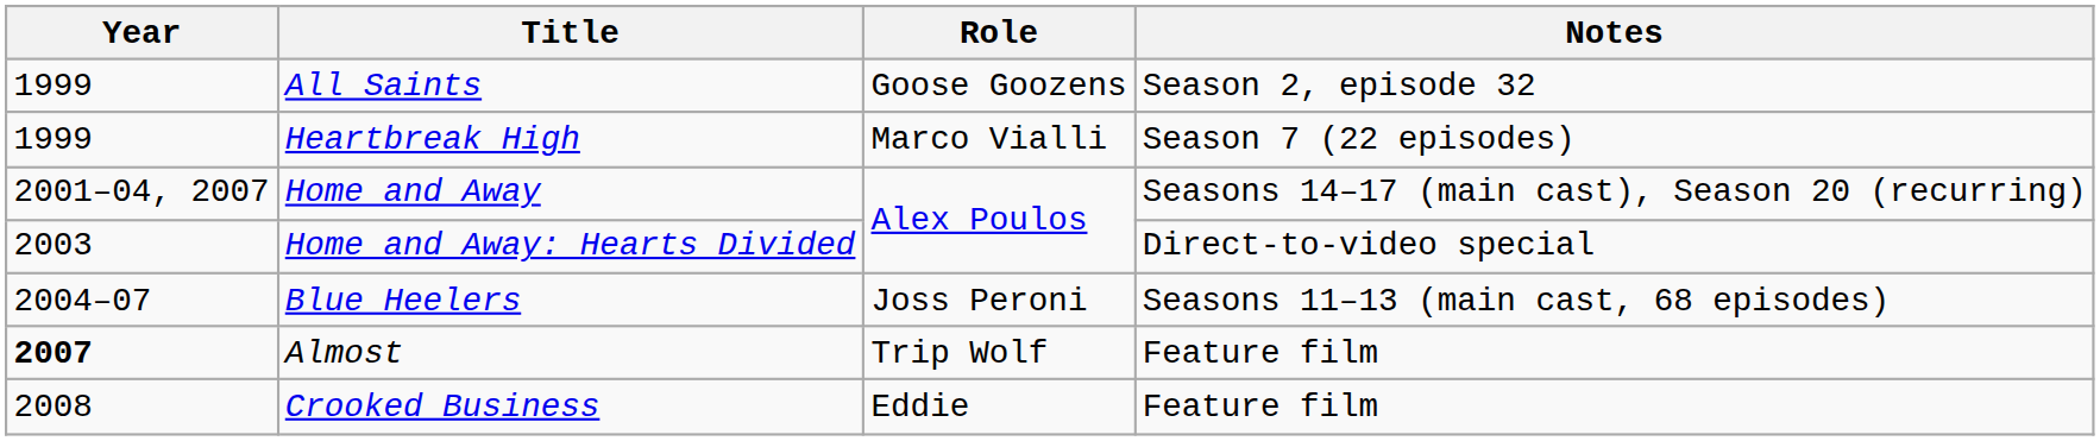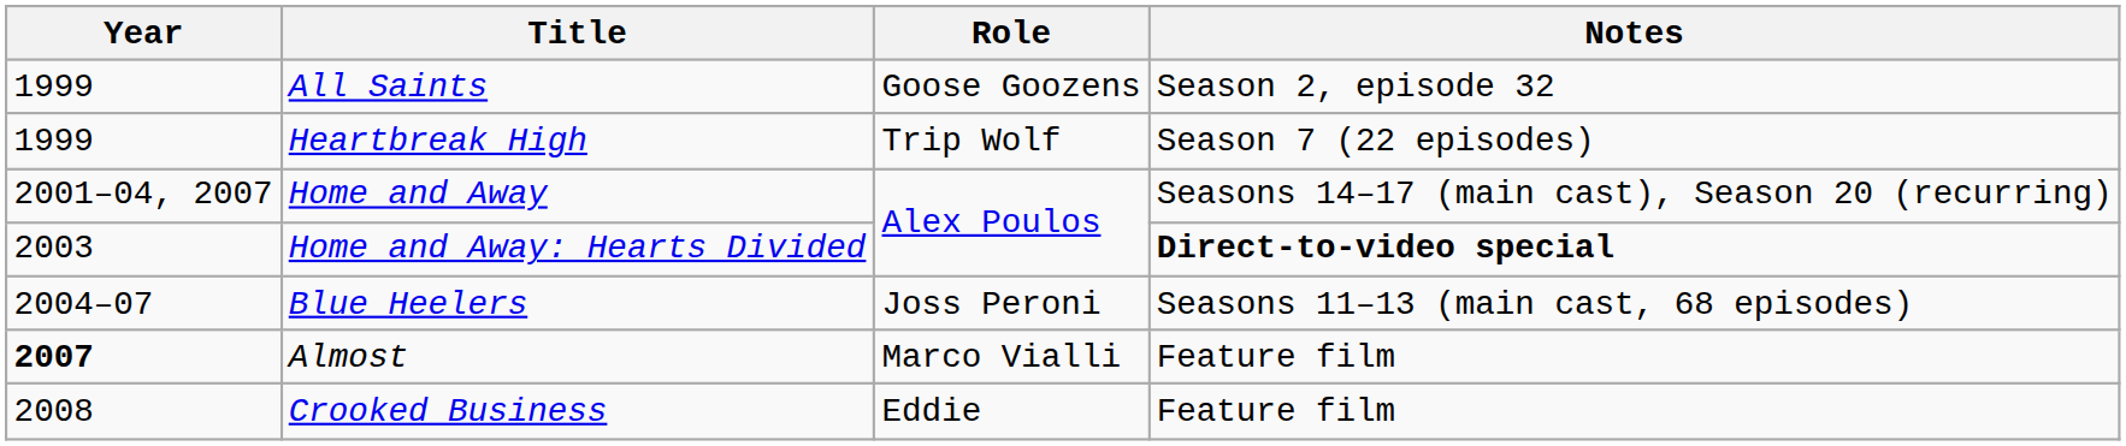Heartbreak High | Role: Marco Vialli -> Trip Wolf
Home and Away: Hearts Divided | Notes: normal -> bold
Almost | Role: Trip Wolf -> Marco Vialli
